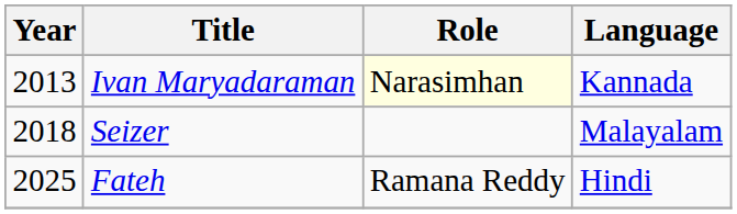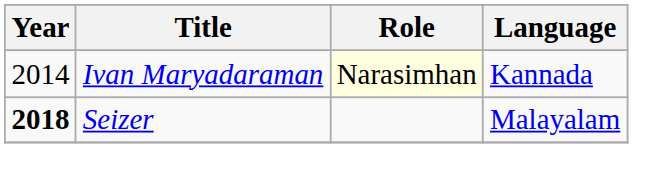Ivan Maryadaraman | Year: 2013 -> 2014
Seizer | Year: normal -> bold
- row: 2025 | Fateh | Ramana Reddy | Hindi
